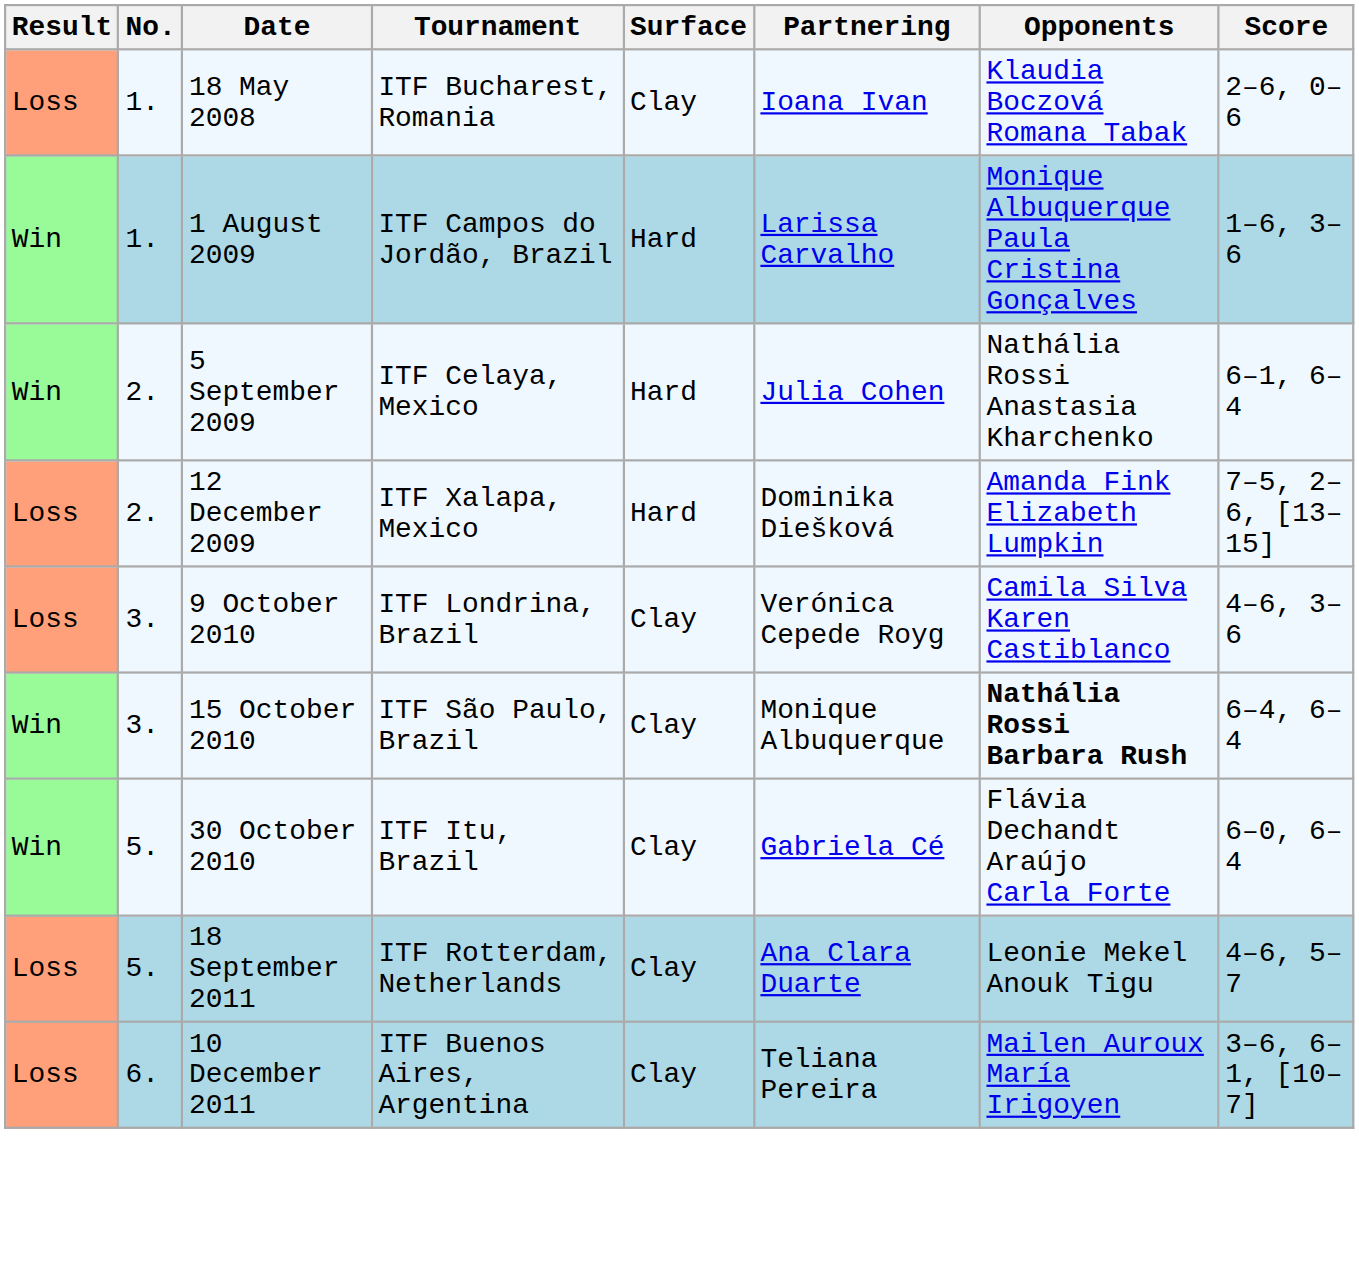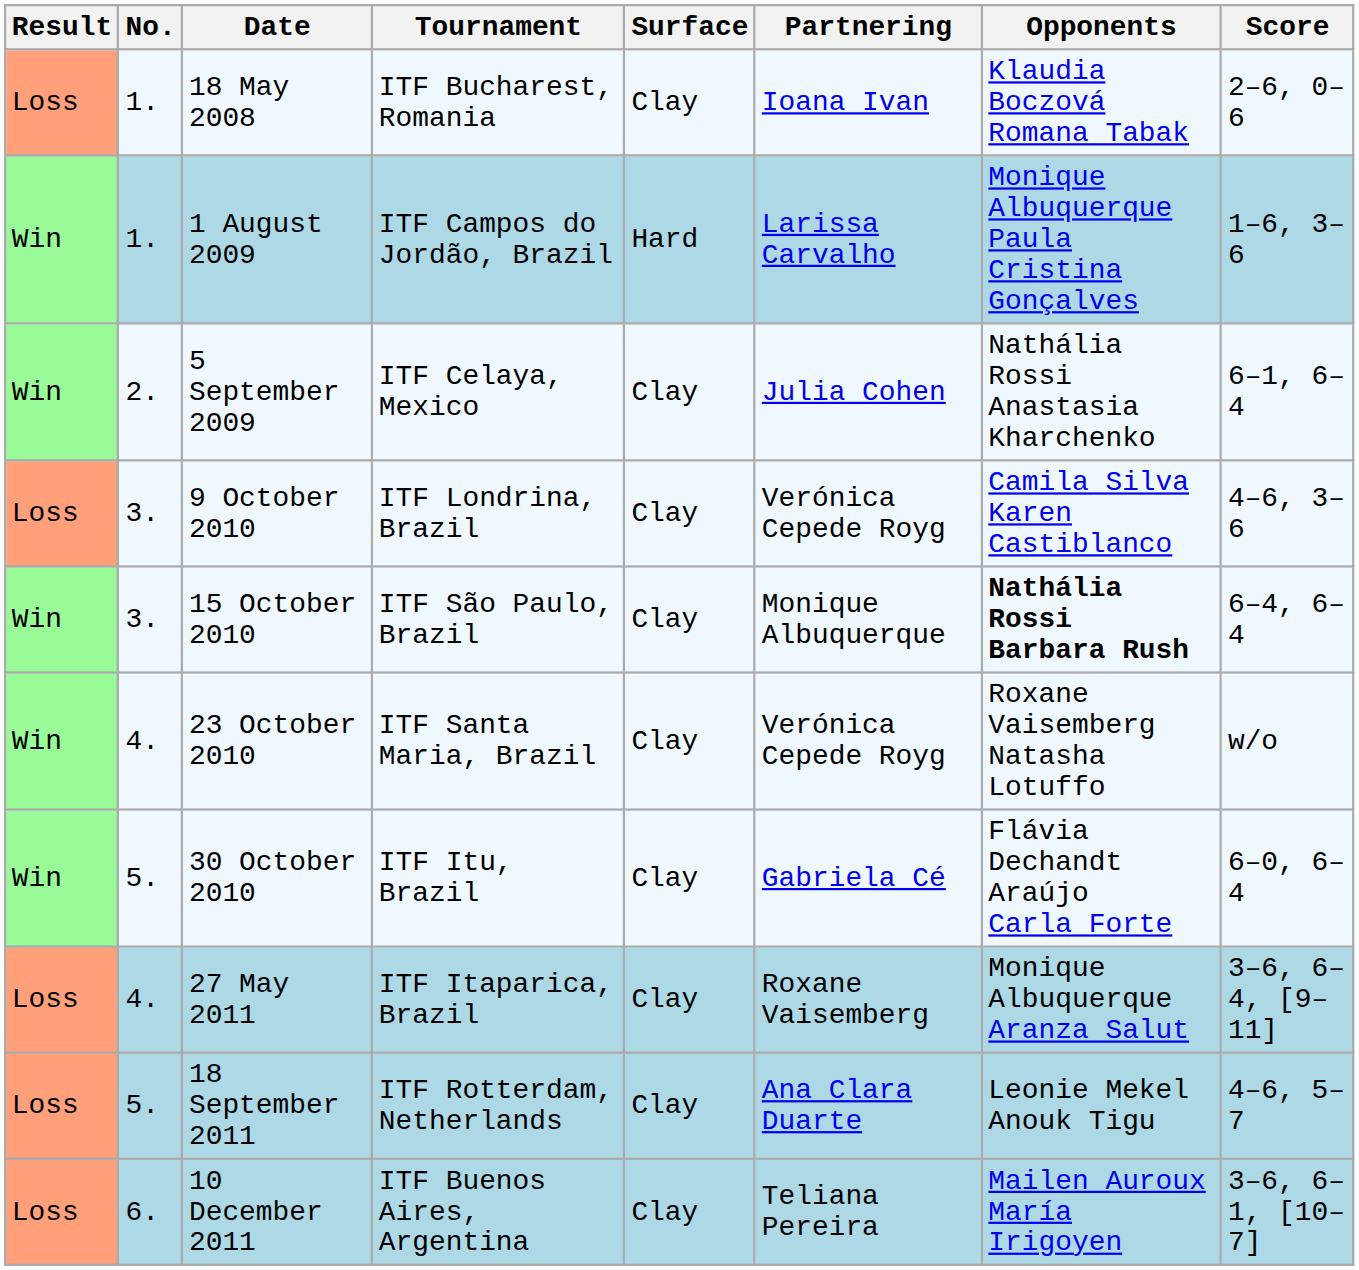5 September 2009 | Surface: Hard -> Clay
- row: Loss | 2. | 12 December 2009 | ITF Xalapa, Mexico | Hard | Dominika Diešková | Amanda Fink Elizabeth Lumpkin | 7–5, 2–6, [13–15]
+ row: Win | 4. | 23 October 2010 | ITF Santa Maria, Brazil | Clay | Verónica Cepede Royg | Roxane Vaisemberg Natasha Lotuffo | w/o
+ row: Loss | 4. | 27 May 2011 | ITF Itaparica, Brazil | Clay | Roxane Vaisemberg | Monique Albuquerque Aranza Salut | 3–6, 6–4, [9–11]
